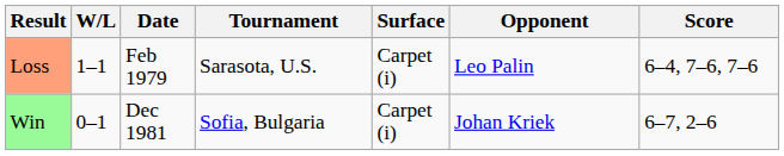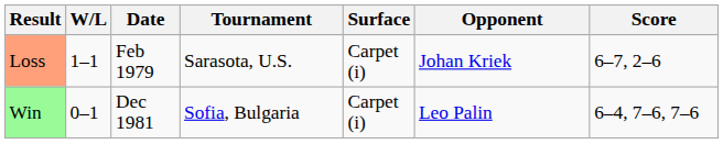Loss | Opponent: Leo Palin -> Johan Kriek
Loss | Score: 6–4, 7–6, 7–6 -> 6–7, 2–6
Win | Opponent: Johan Kriek -> Leo Palin
Win | Score: 6–7, 2–6 -> 6–4, 7–6, 7–6
